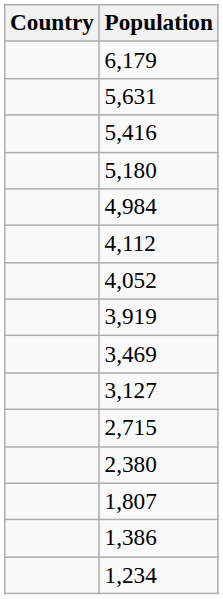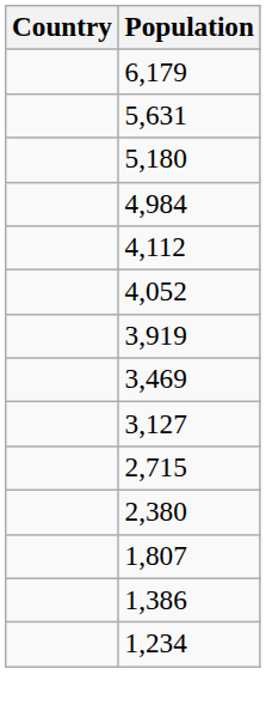- row: 5,416
